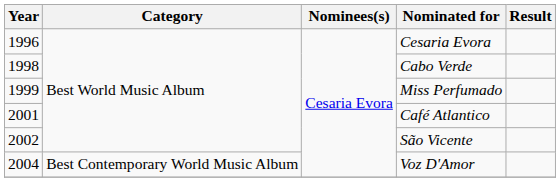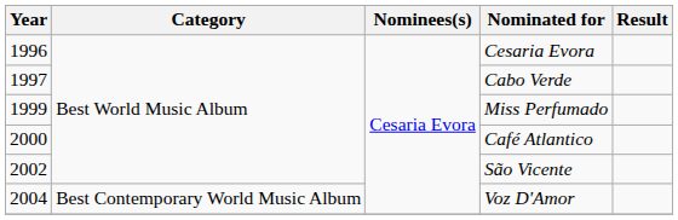Cabo Verde | Year: 1998 -> 1997
Café Atlantico | Year: 2001 -> 2000
